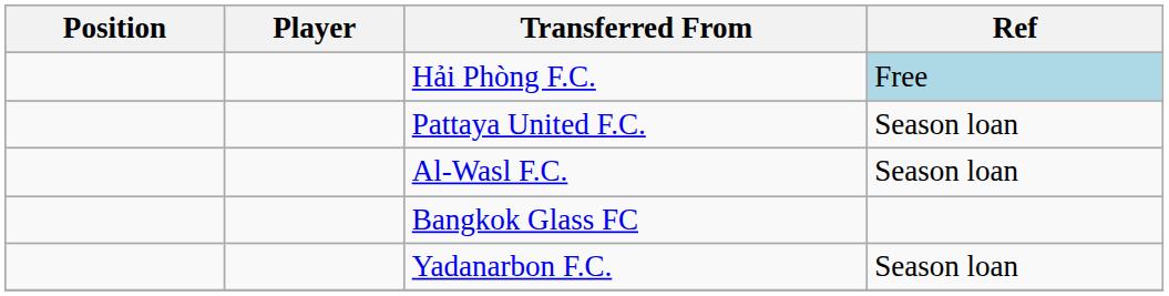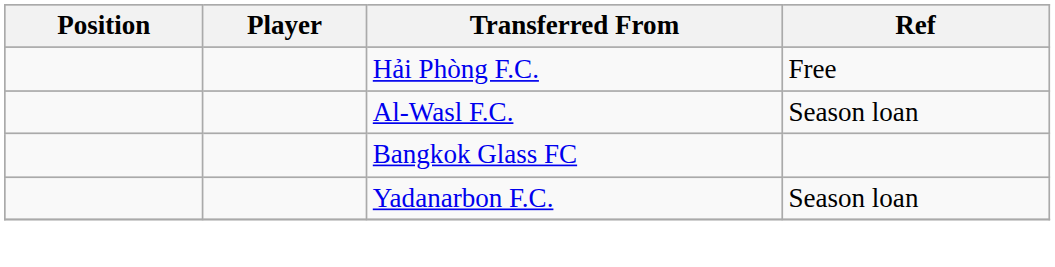Hải Phòng F.C. | Ref: lightblue background -> no background
- row: Pattaya United F.C. | Season loan
